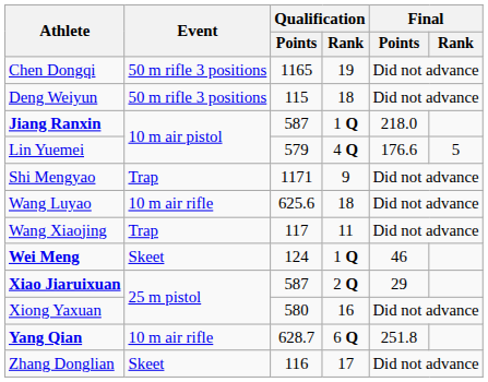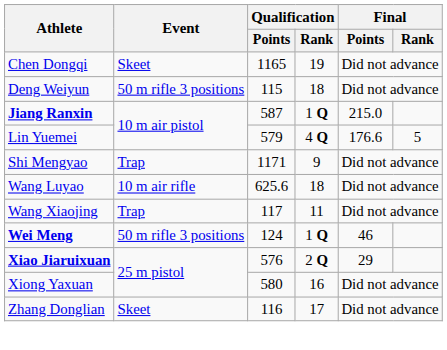Chen Dongqi | Event: 50 m rifle 3 positions -> Skeet
Jiang Ranxin | Final / Points: 218.0 -> 215.0
Wei Meng | Event: Skeet -> 50 m rifle 3 positions
Xiao Jiaruixuan | Qualification / Points: 587 -> 576
- row: Yang Qian | 10 m air rifle | 628.7 | 6 Q | 251.8
